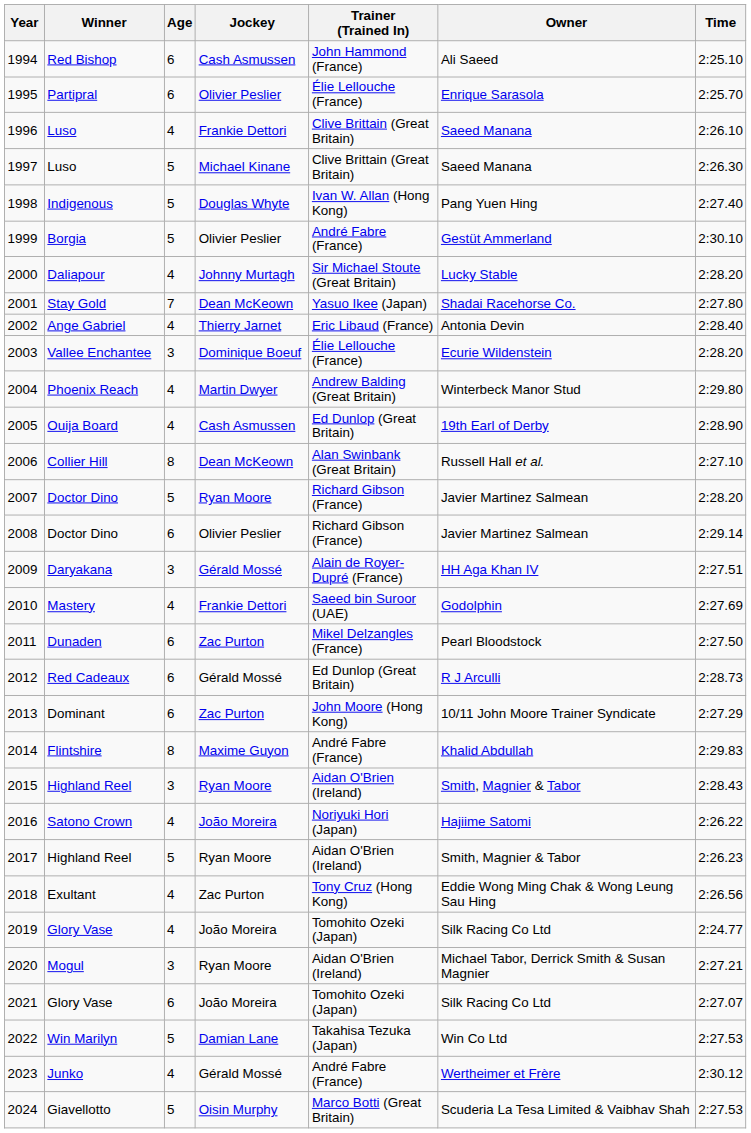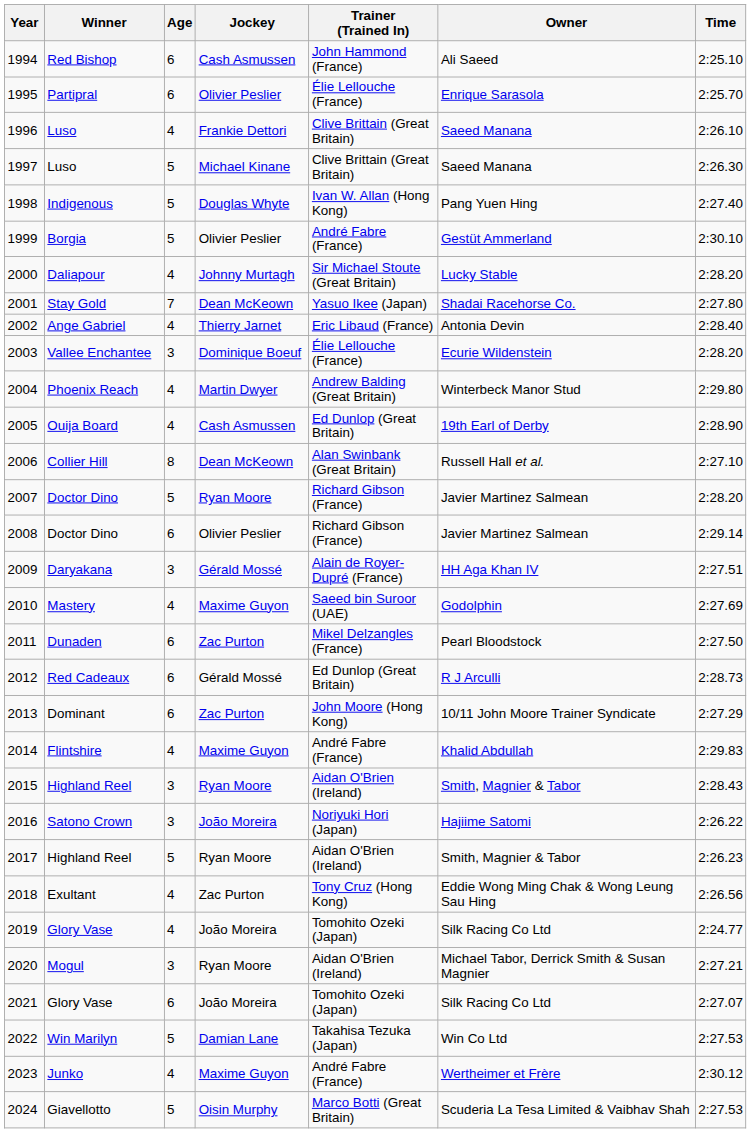2010 | Jockey: Frankie Dettori -> Maxime Guyon
2014 | Age: 8 -> 4
2016 | Age: 4 -> 3
2023 | Jockey: Gérald Mossé -> Maxime Guyon
